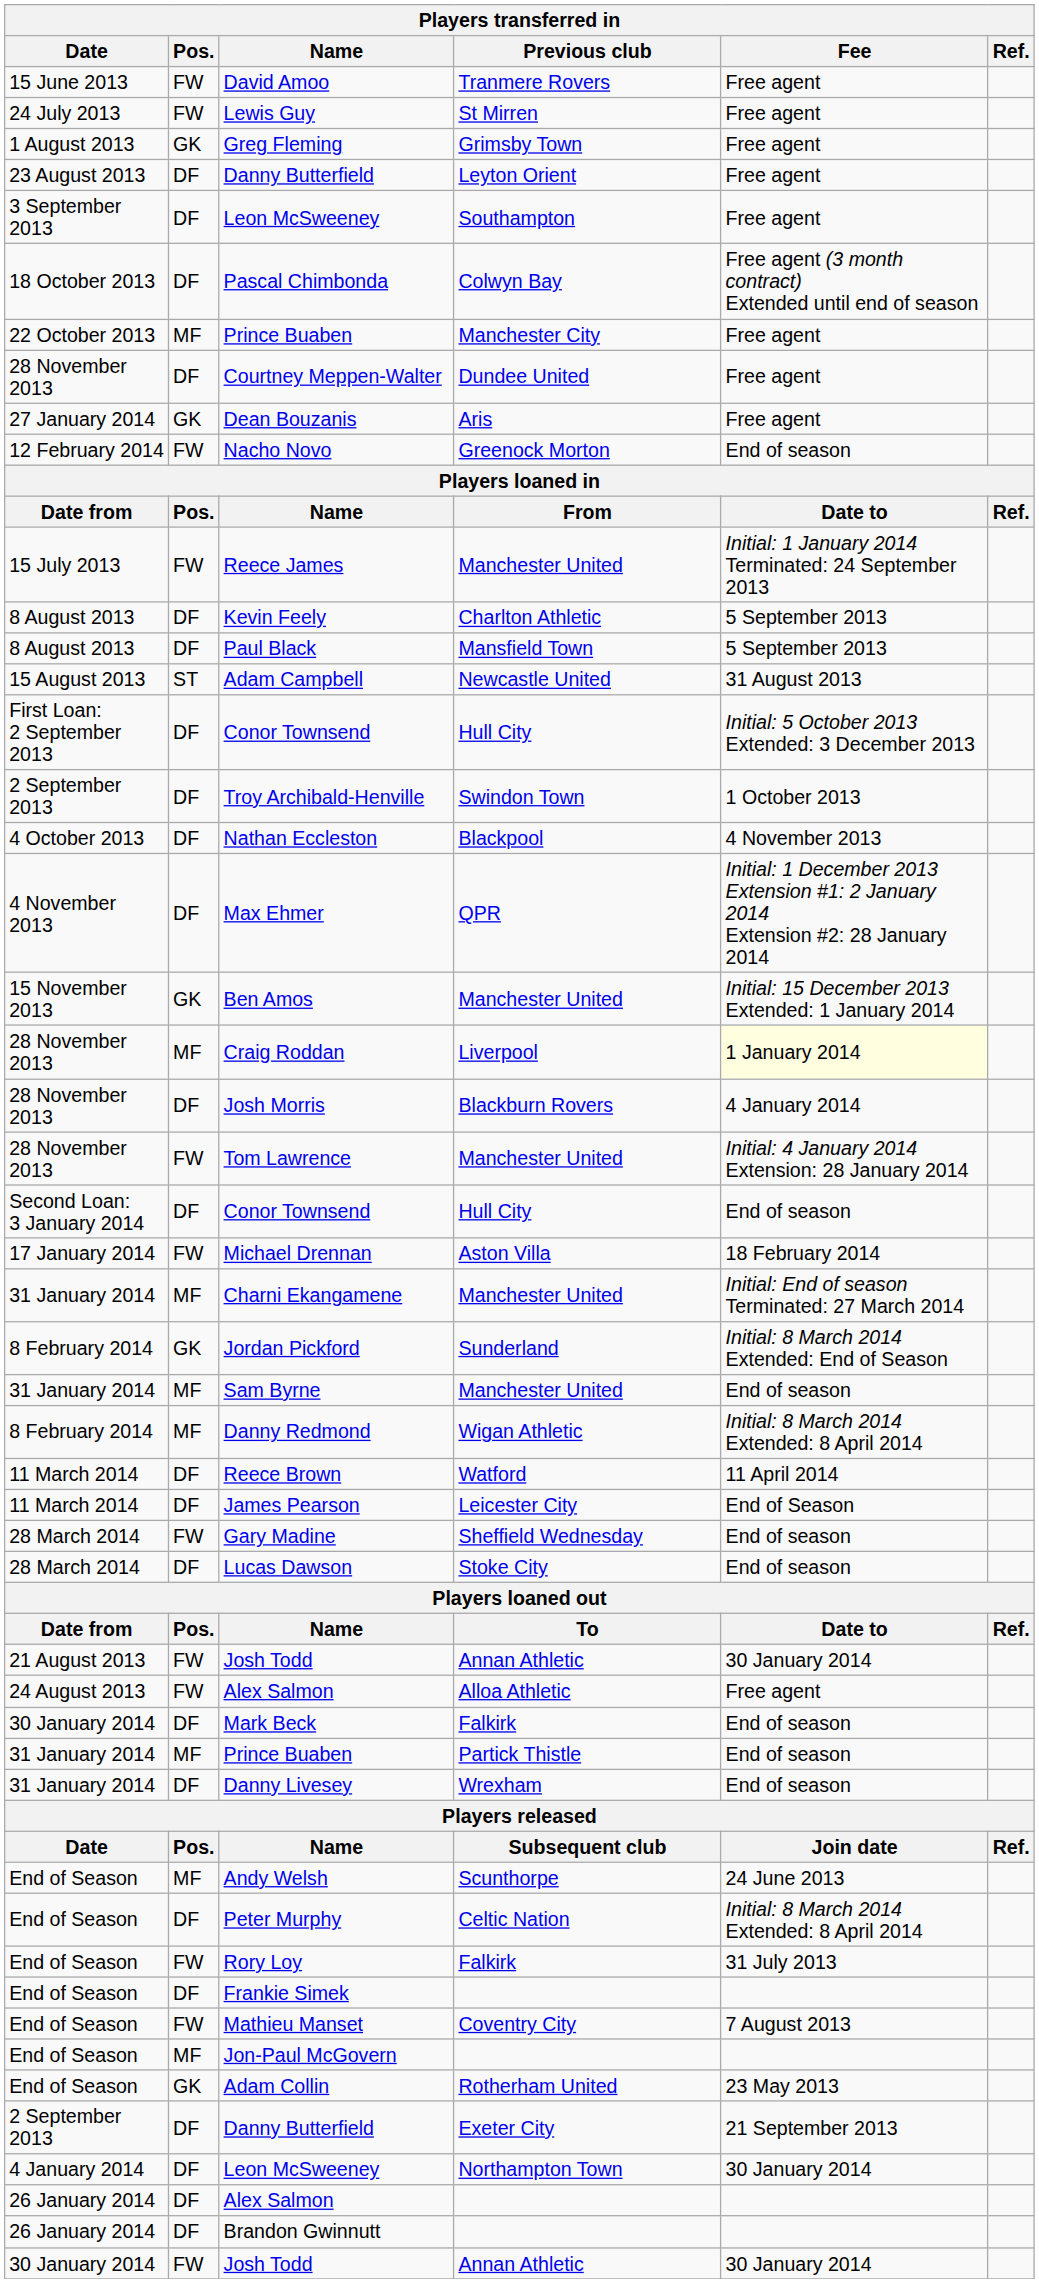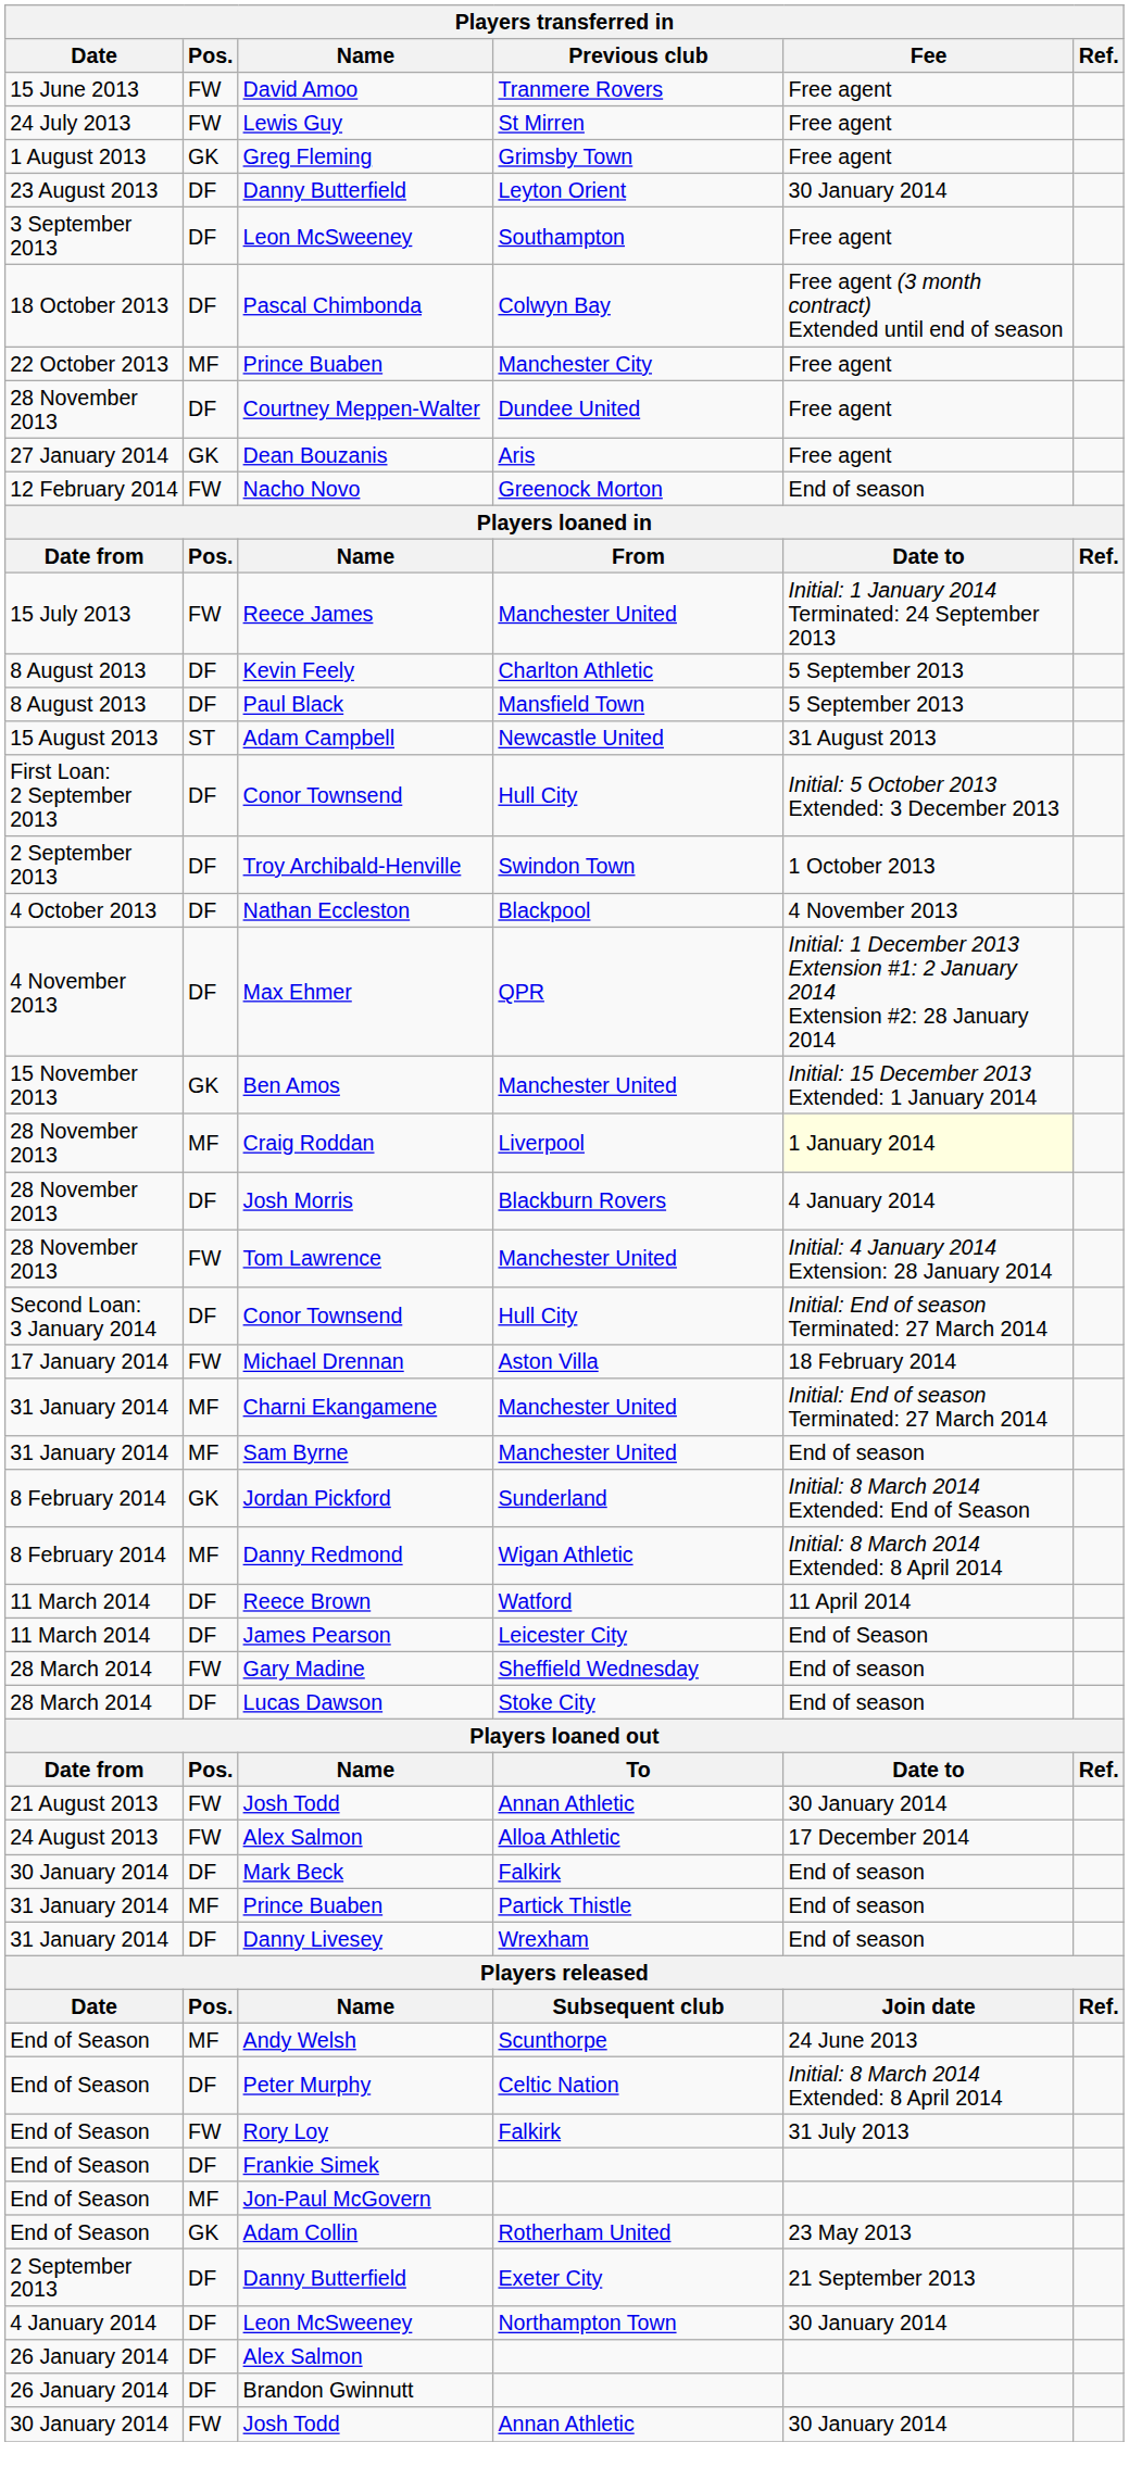23 August 2013 / Danny Butterfield | Fee: Free agent -> 30 January 2014
Second Loan: 3 January 2014 / Conor Townsend | Fee: End of season -> Initial: End of season Terminated: 27 March 2014
rows swapped: Sam Byrne <-> Jordan Pickford
24 August 2013 / Alex Salmon | Fee: Free agent -> 17 December 2014
- row: End of Season | FW | Mathieu Manset | Coventry City | 7 August 2013
